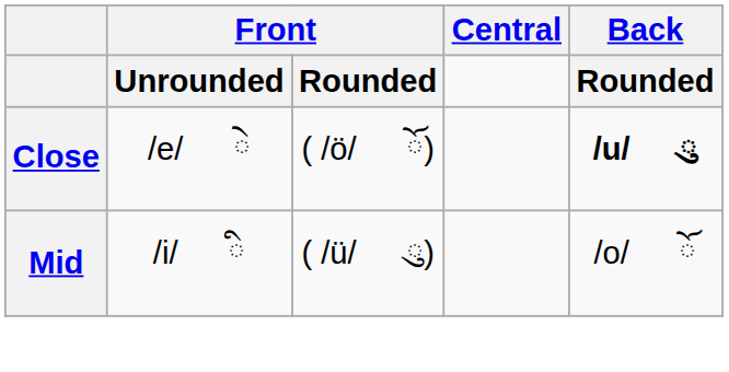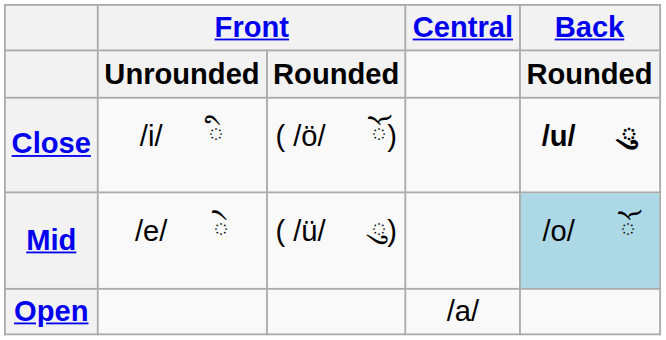Close | column 2: /e/ ེ -> /i/ ི
Mid | column 2: /i/ ི -> /e/ ེ
Mid | Back: no background -> lightblue background
+ row: Open | /a/
